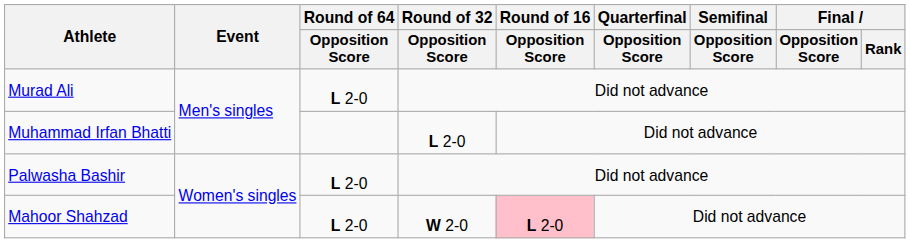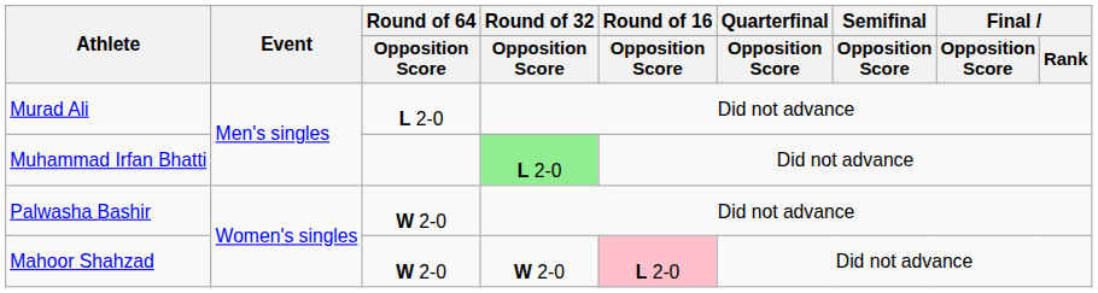Muhammad Irfan Bhatti | Round of 32 / Opposition Score: no background -> lightgreen background
Palwasha Bashir | Round of 64 / Opposition Score: L 2-0 -> W 2-0
Mahoor Shahzad | Round of 64 / Opposition Score: L 2-0 -> W 2-0
